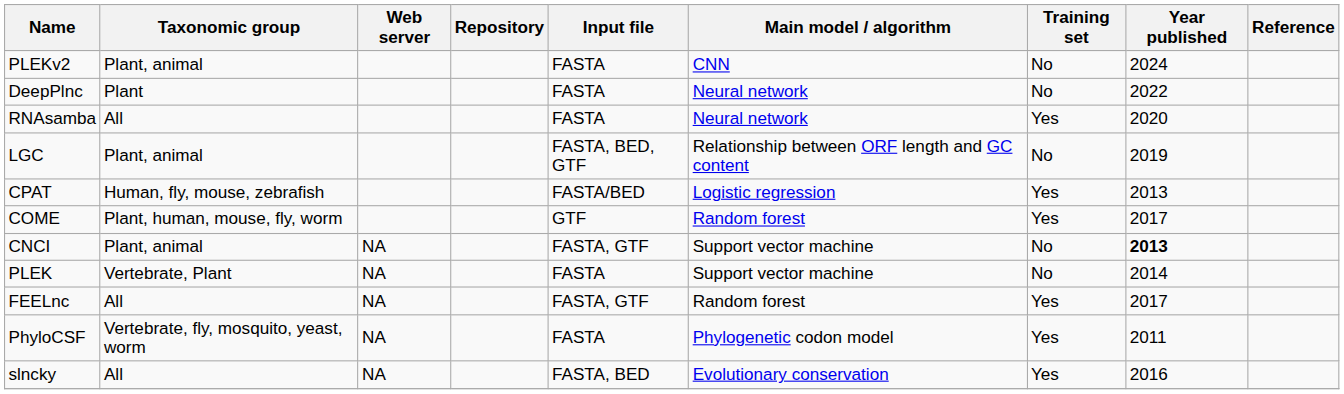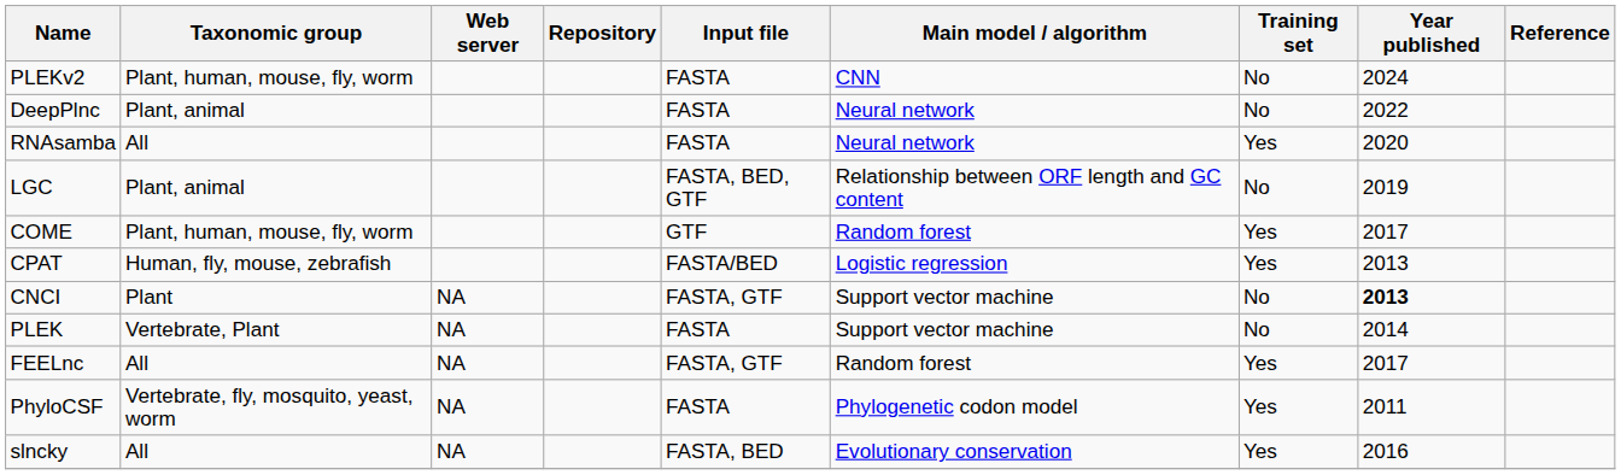PLEKv2 | Taxonomic group: Plant, animal -> Plant, human, mouse, fly, worm
DeepPlnc | Taxonomic group: Plant -> Plant, animal
rows swapped: CPAT <-> COME
CNCI | Taxonomic group: Plant, animal -> Plant
